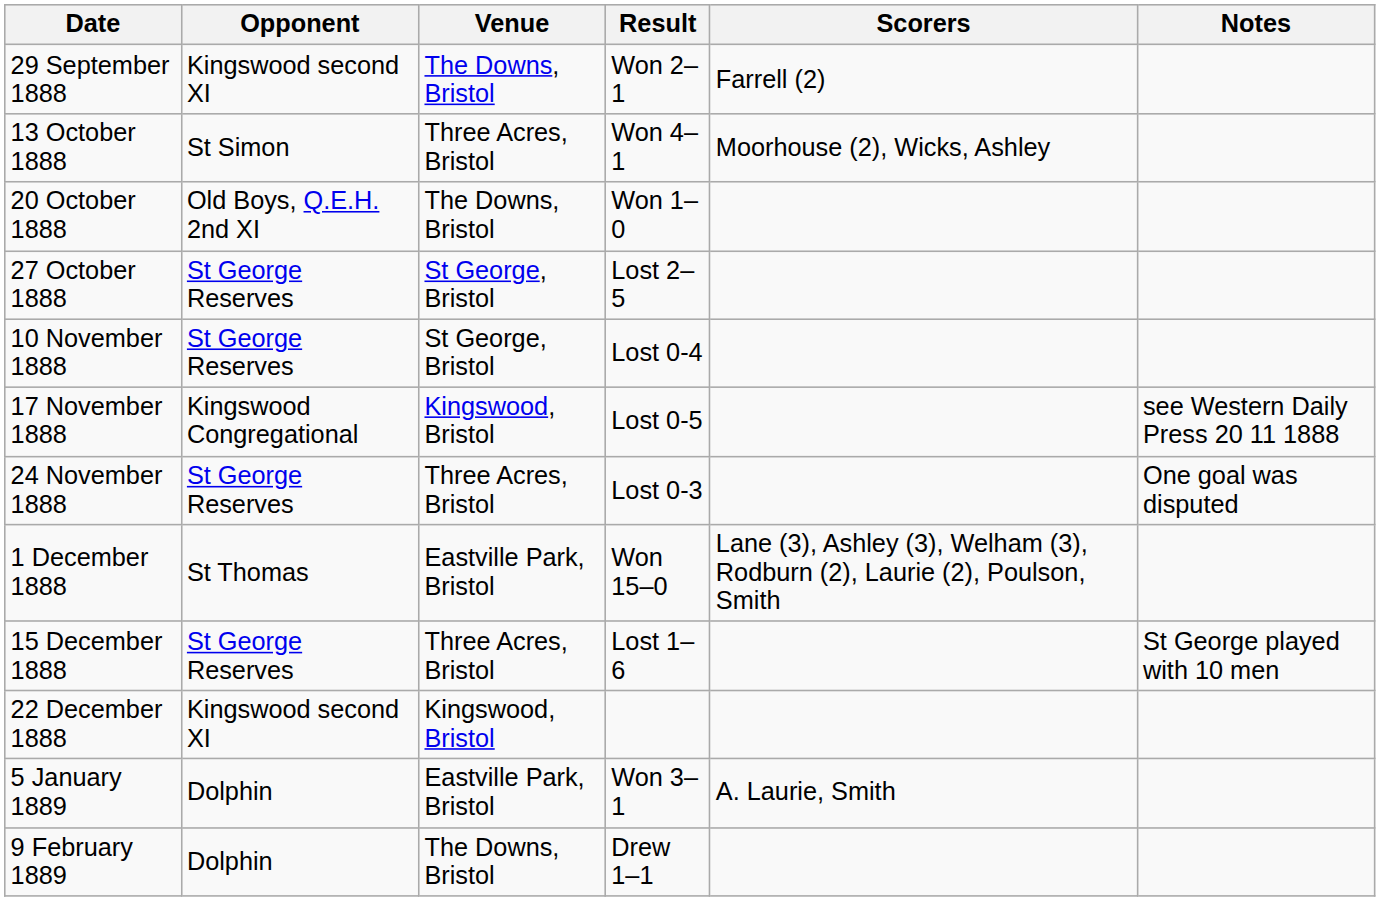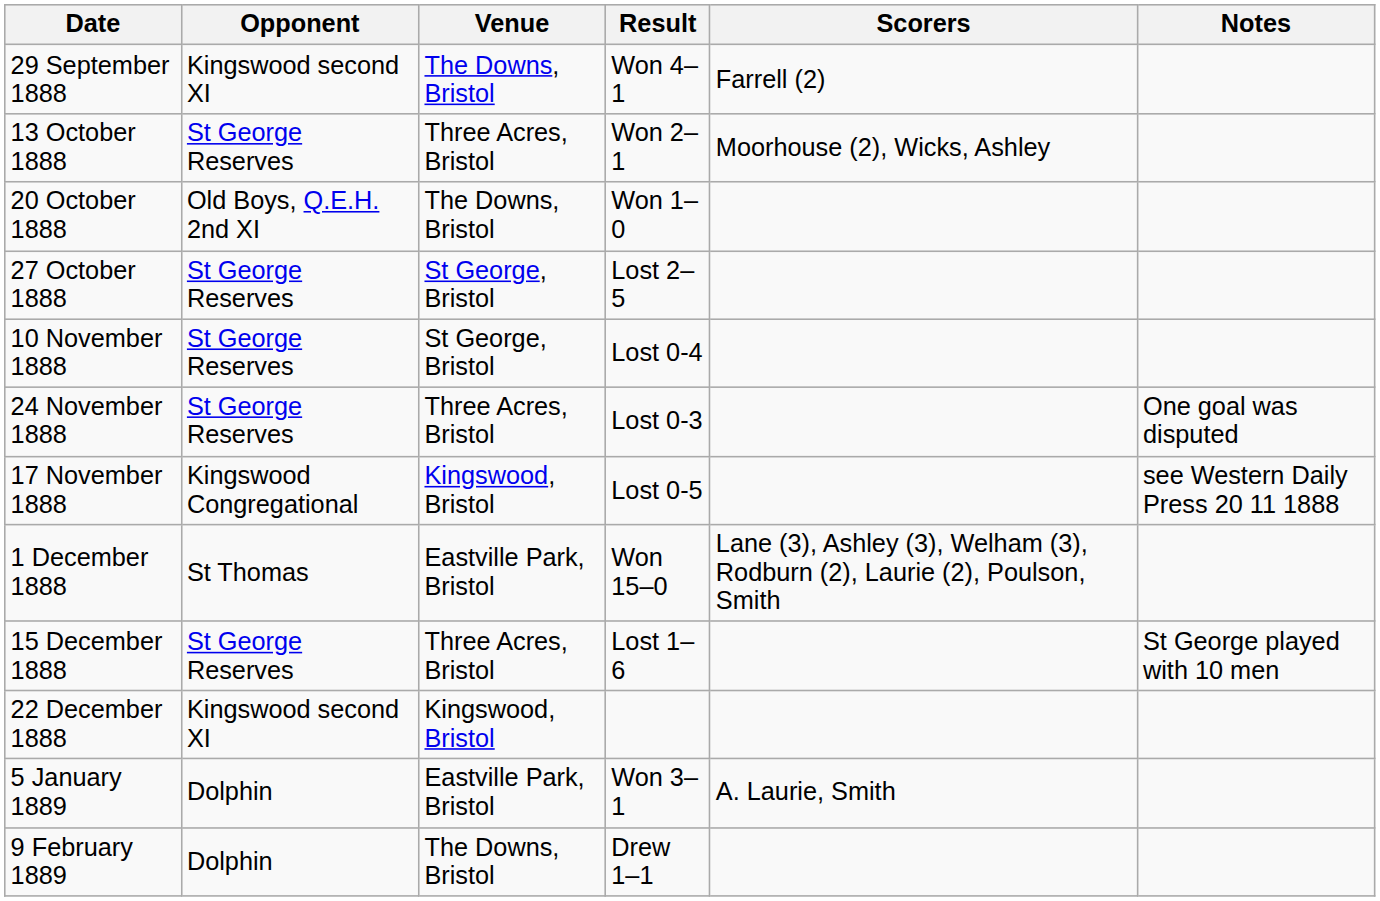29 September 1888 | Result: Won 2–1 -> Won 4–1
13 October 1888 | Opponent: St Simon -> St George Reserves
13 October 1888 | Result: Won 4–1 -> Won 2–1
rows swapped: 17 November 1888 <-> 24 November 1888
